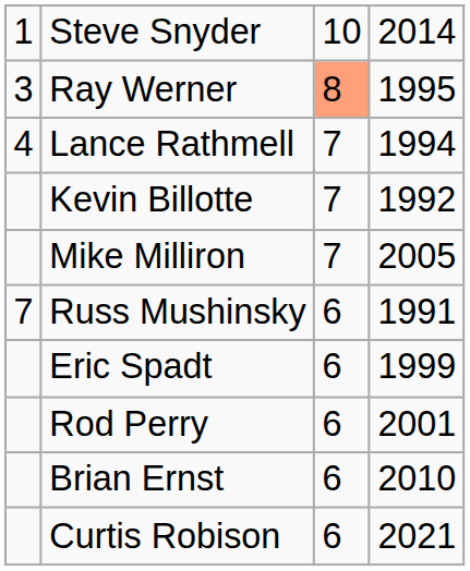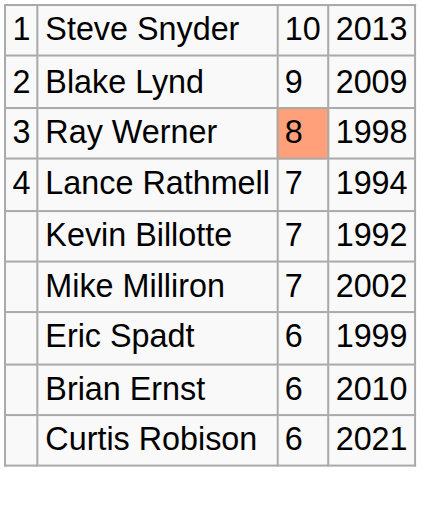Steve Snyder | column 4: 2014 -> 2013
+ row: 2 | Blake Lynd | 9 | 2009
Ray Werner | column 4: 1995 -> 1998
Mike Milliron | column 4: 2005 -> 2002
- row: 7 | Russ Mushinsky | 6 | 1991
- row: Rod Perry | 6 | 2001
